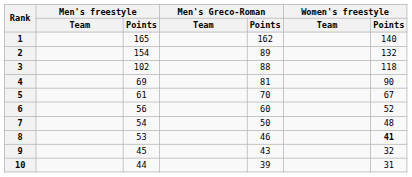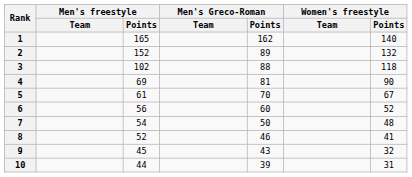2 | Men's freestyle / Points: 154 -> 152
8 | Men's freestyle / Points: 53 -> 52
8 | Women's freestyle / Points: bold -> normal
